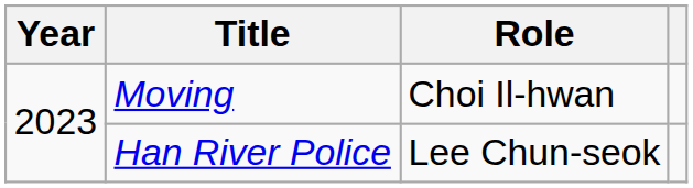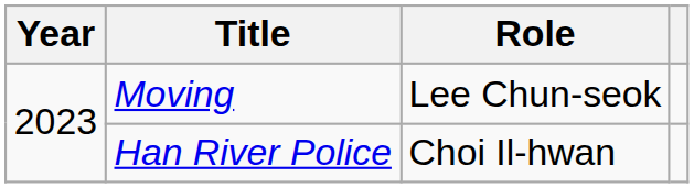Moving | Role: Choi Il-hwan -> Lee Chun-seok
Han River Police | Role: Lee Chun-seok -> Choi Il-hwan
